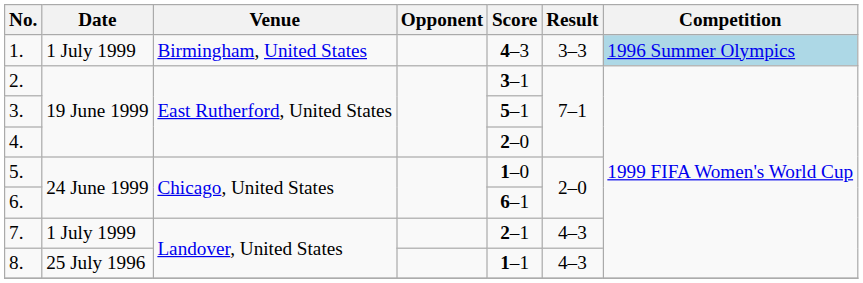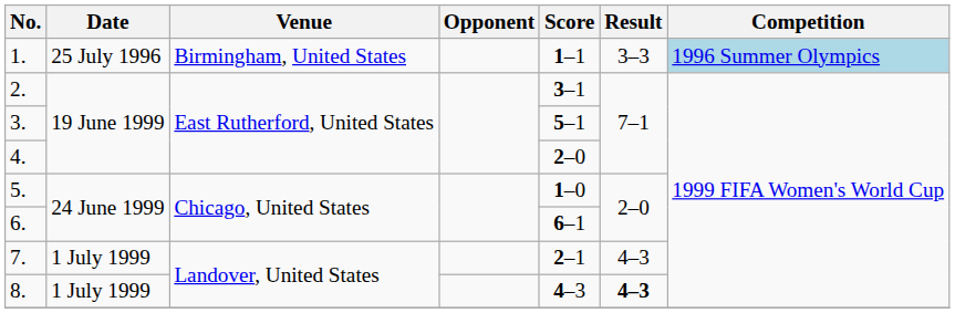1. | Date: 1 July 1999 -> 25 July 1996
1. | Score: 4–3 -> 1–1
8. | Date: 25 July 1996 -> 1 July 1999
8. | Score: 1–1 -> 4–3
8. | Result: normal -> bold
